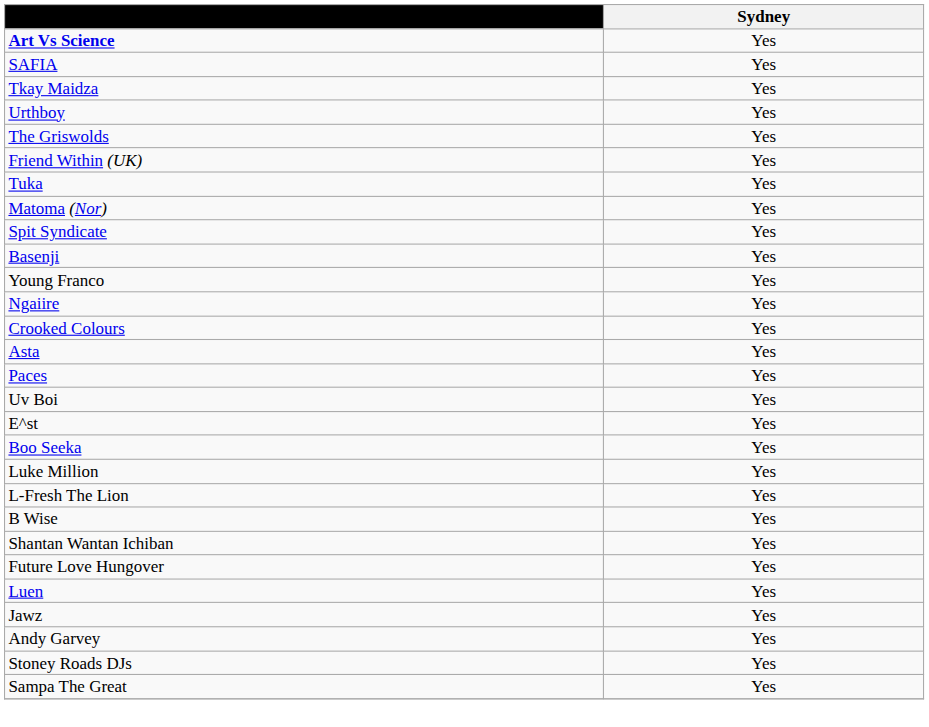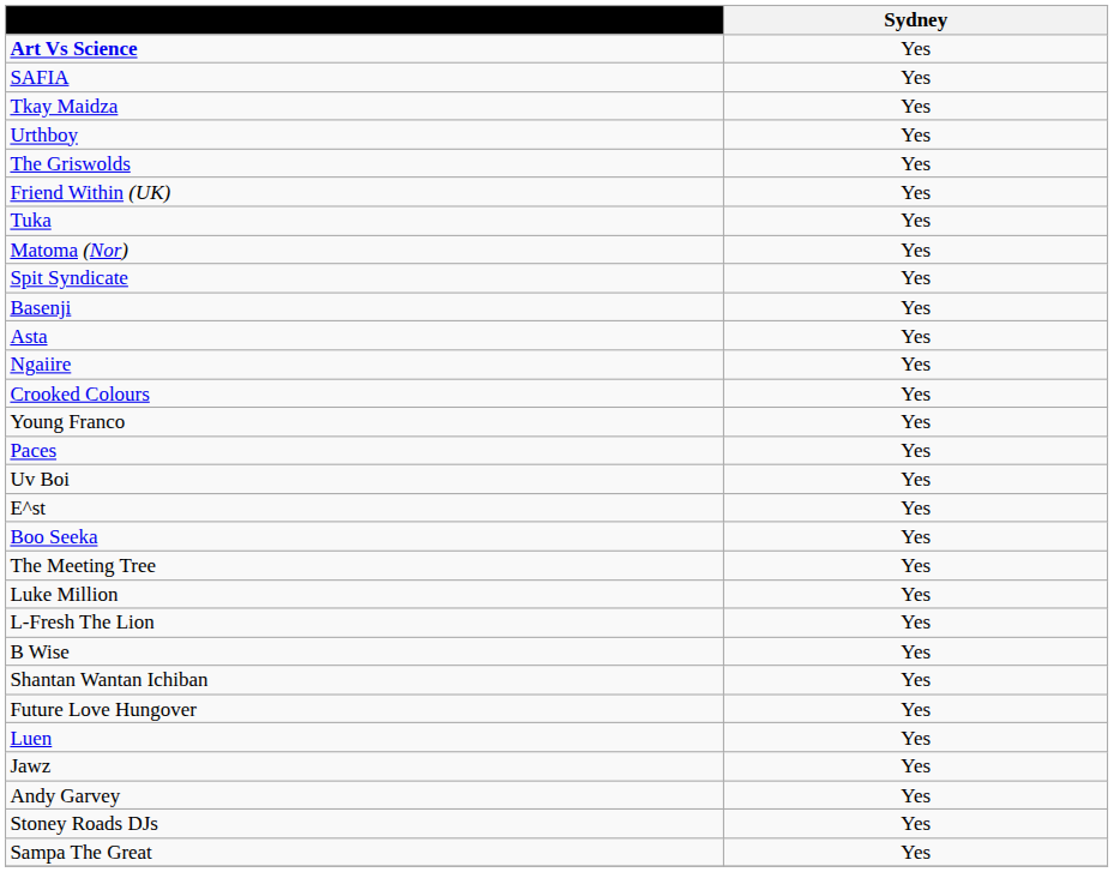rows swapped: Asta <-> Young Franco
+ row: The Meeting Tree | Yes
